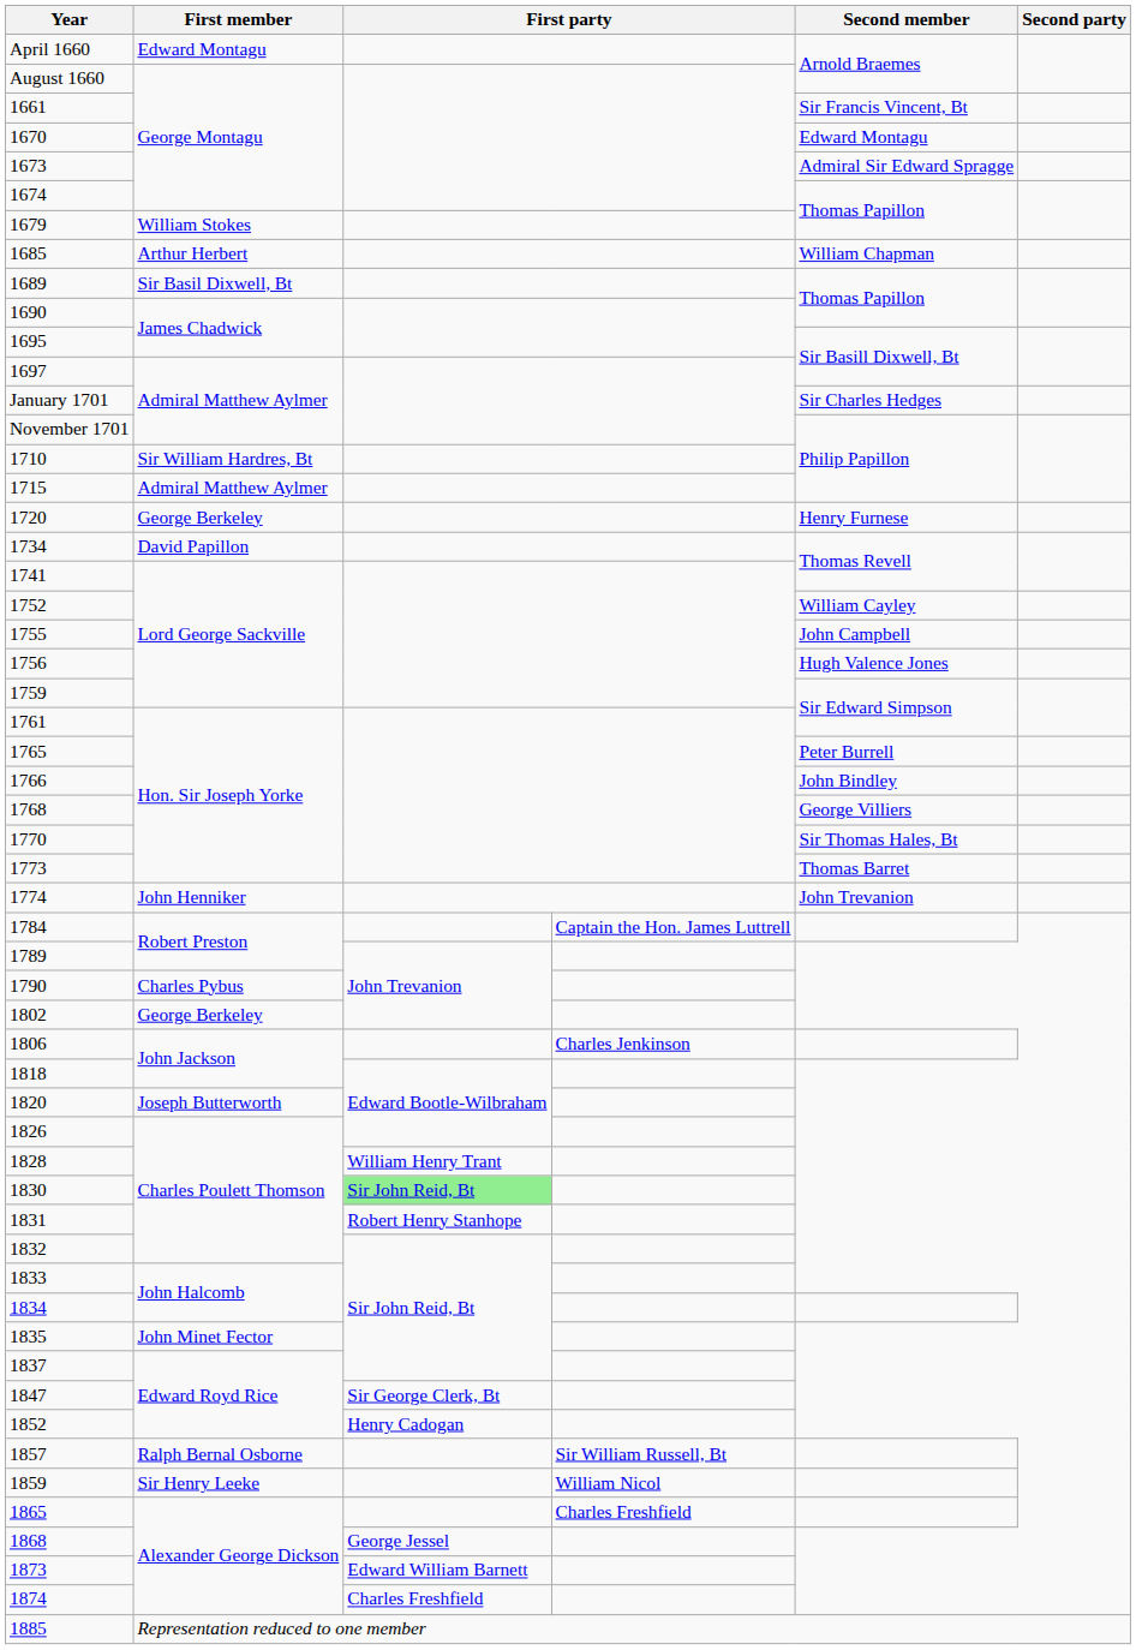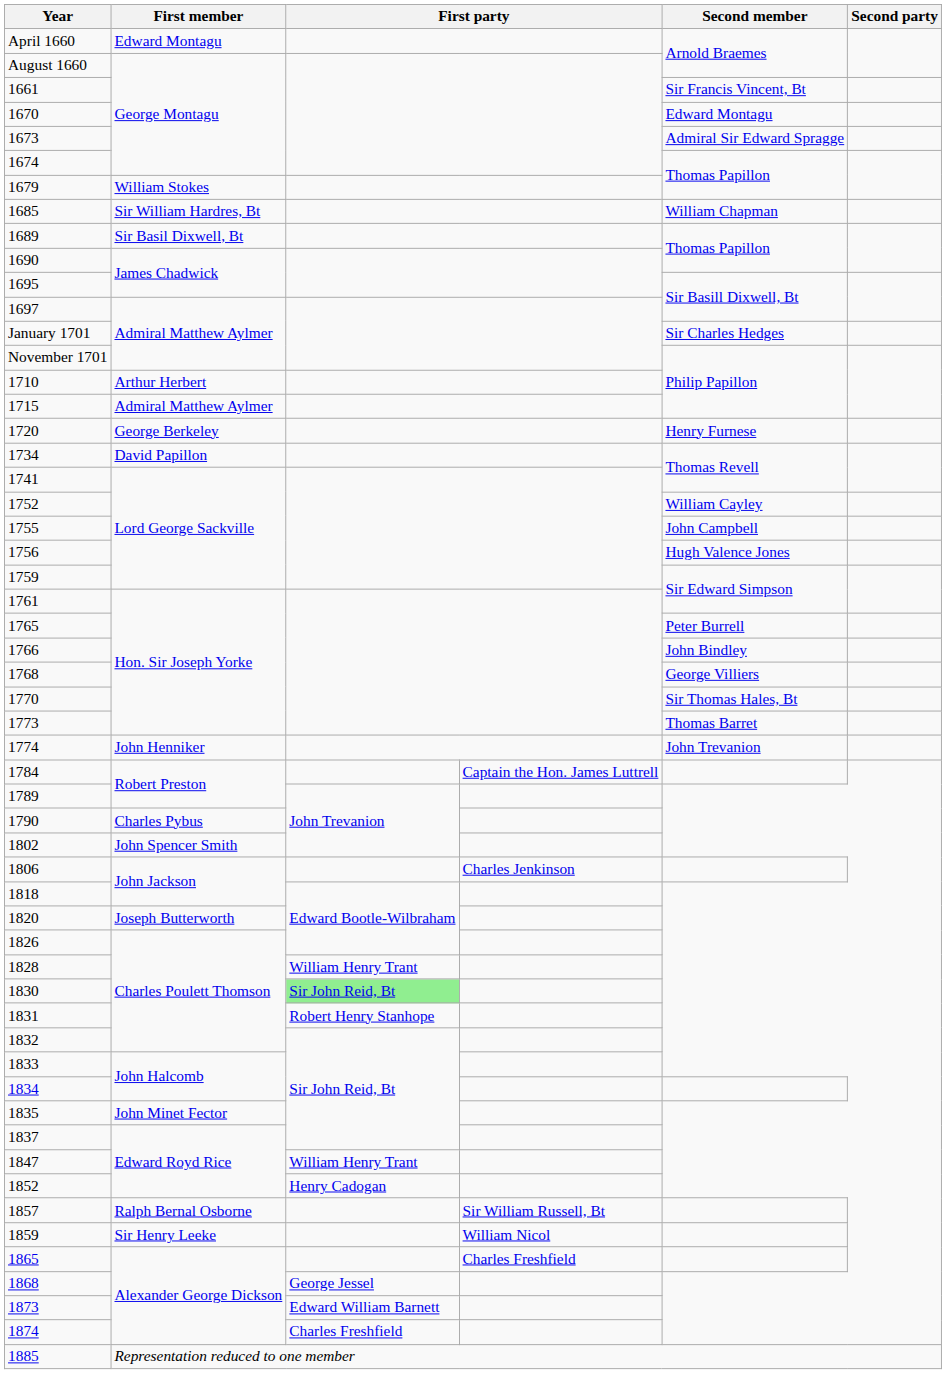1685 | First member: Arthur Herbert -> Sir William Hardres, Bt
1710 | First member: Sir William Hardres, Bt -> Arthur Herbert
1802 | First member: George Berkeley -> John Spencer Smith
1847 | column 3: Sir George Clerk, Bt -> William Henry Trant
